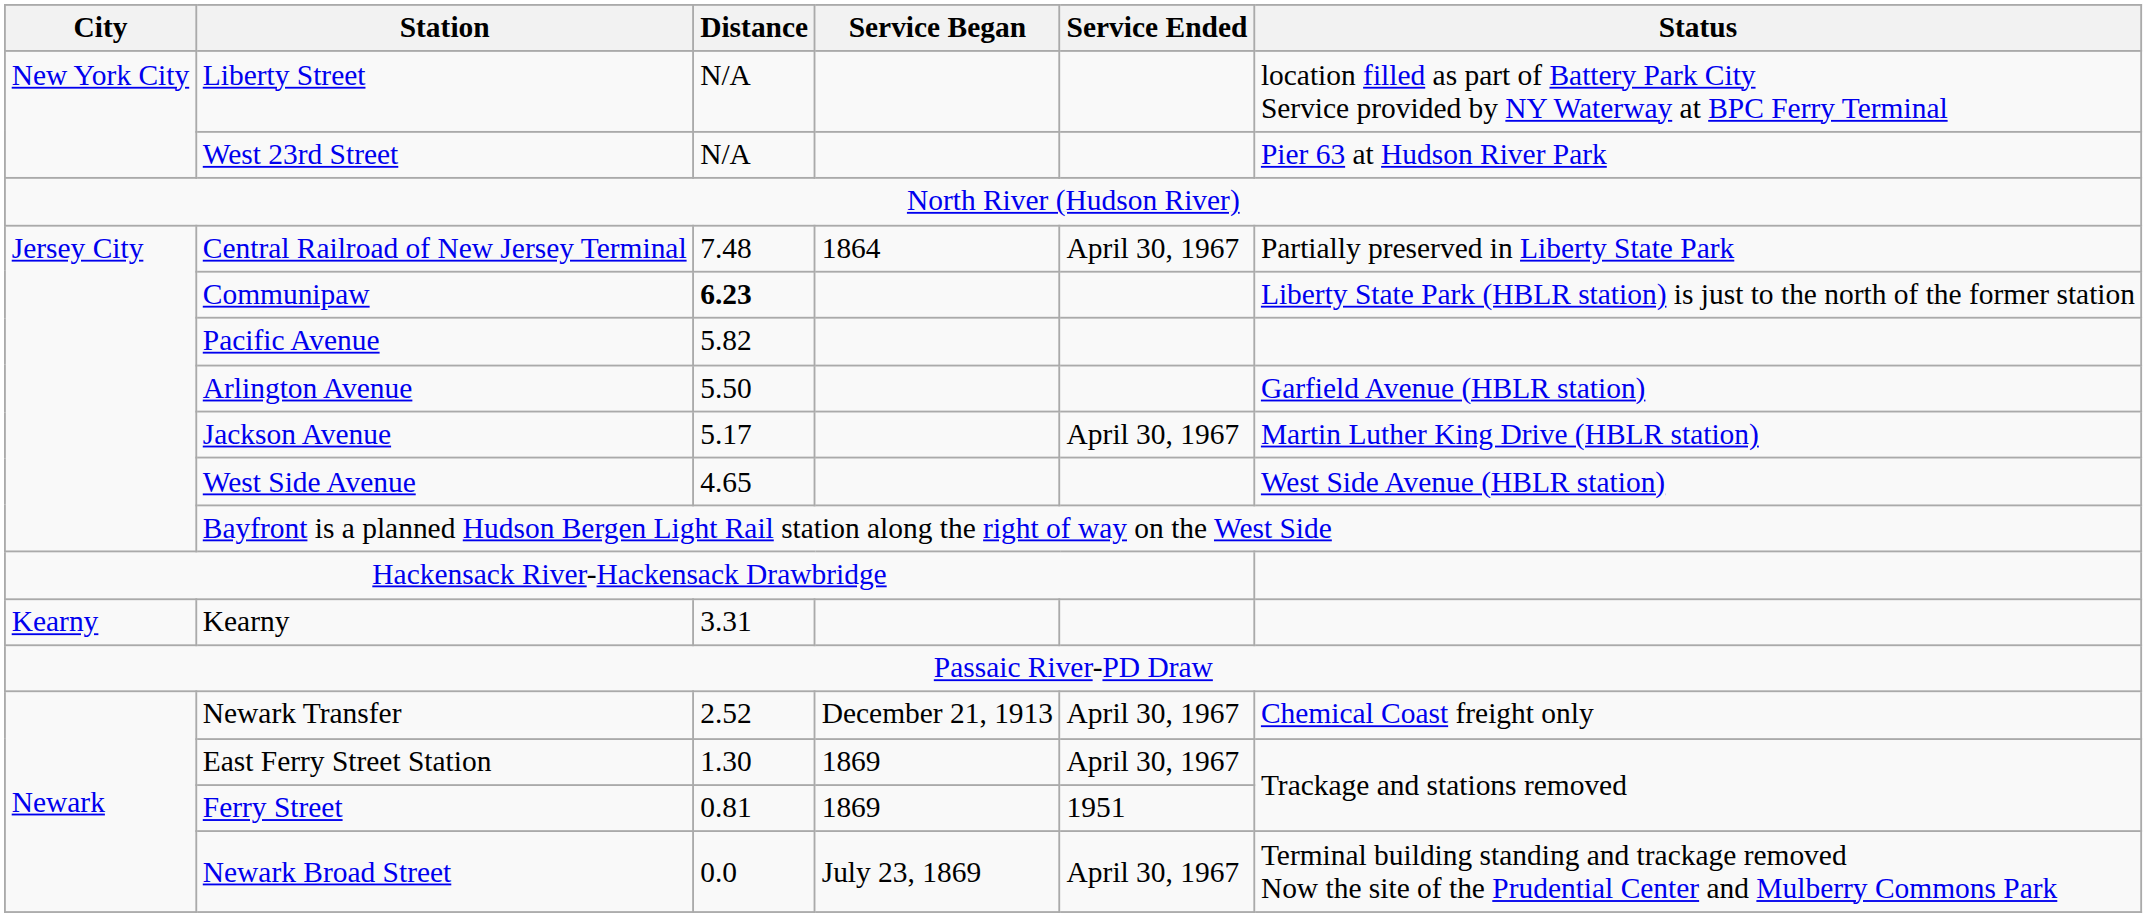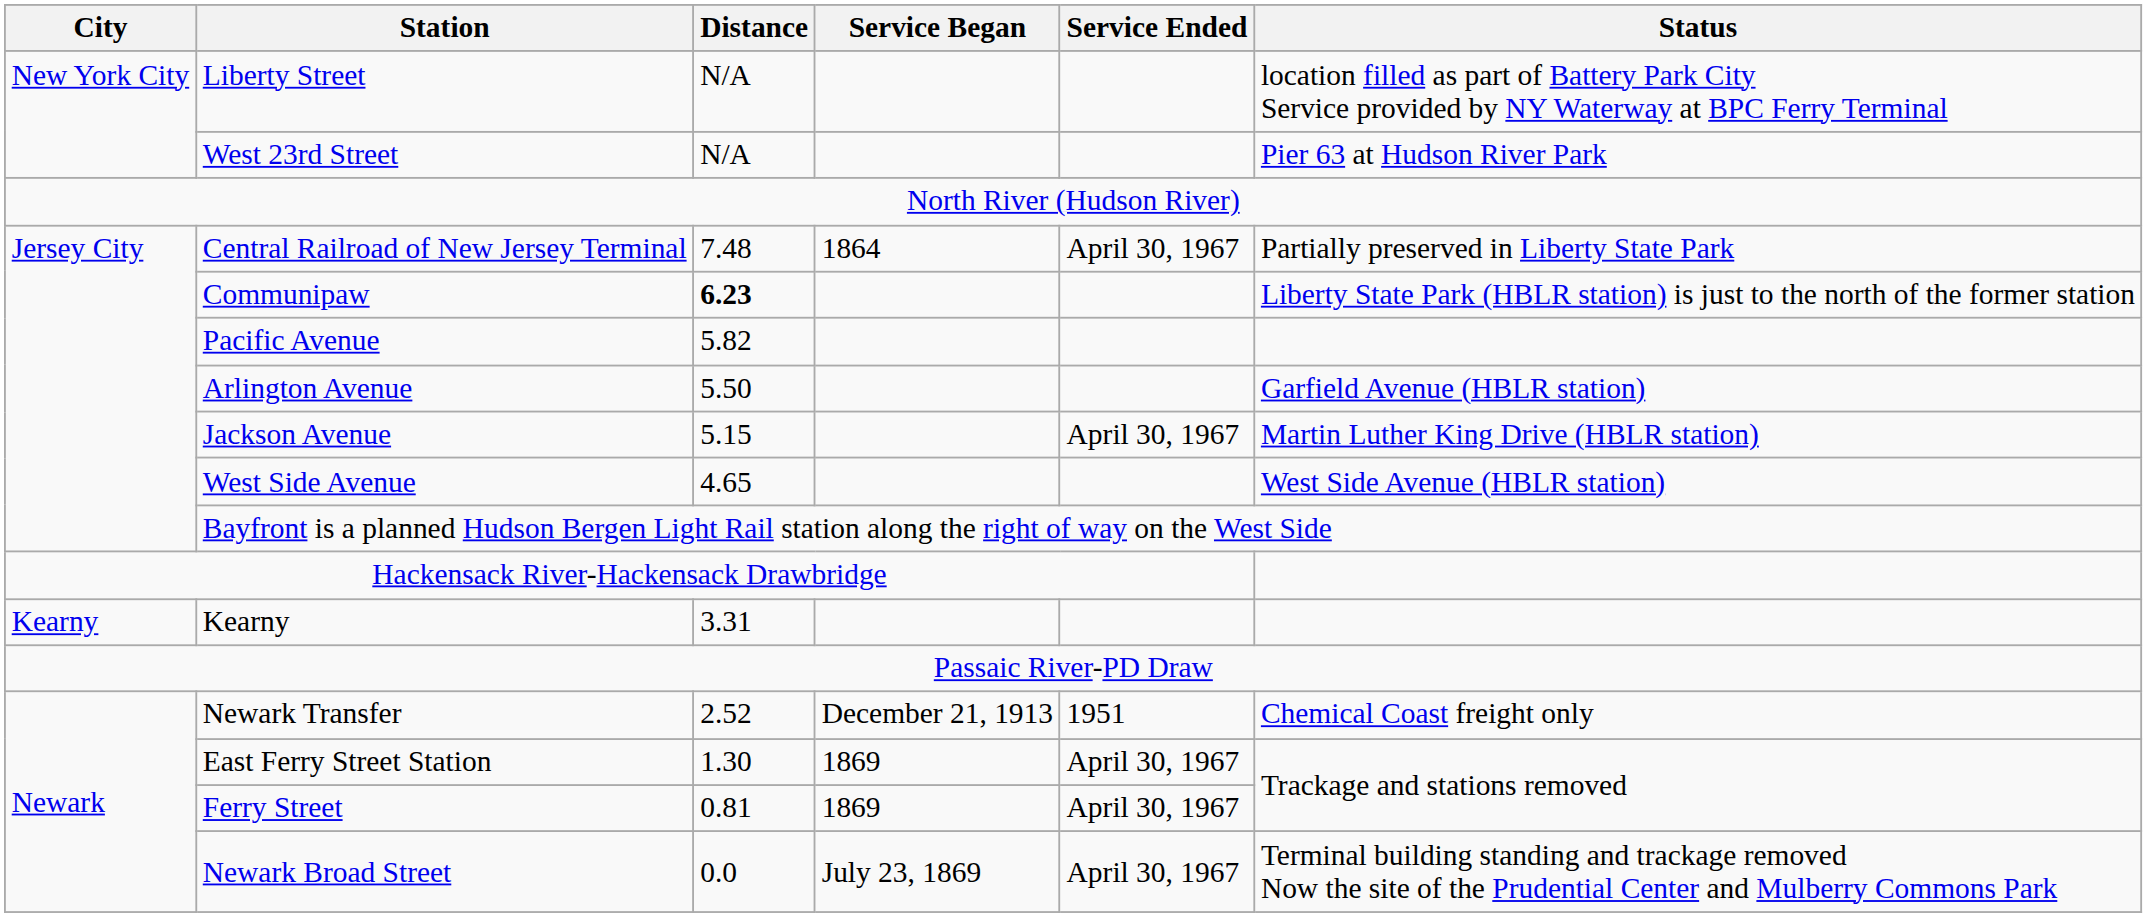Jackson Avenue | Distance: 5.17 -> 5.15
Newark Transfer | Service Ended: April 30, 1967 -> 1951
Ferry Street | Service Ended: 1951 -> April 30, 1967
